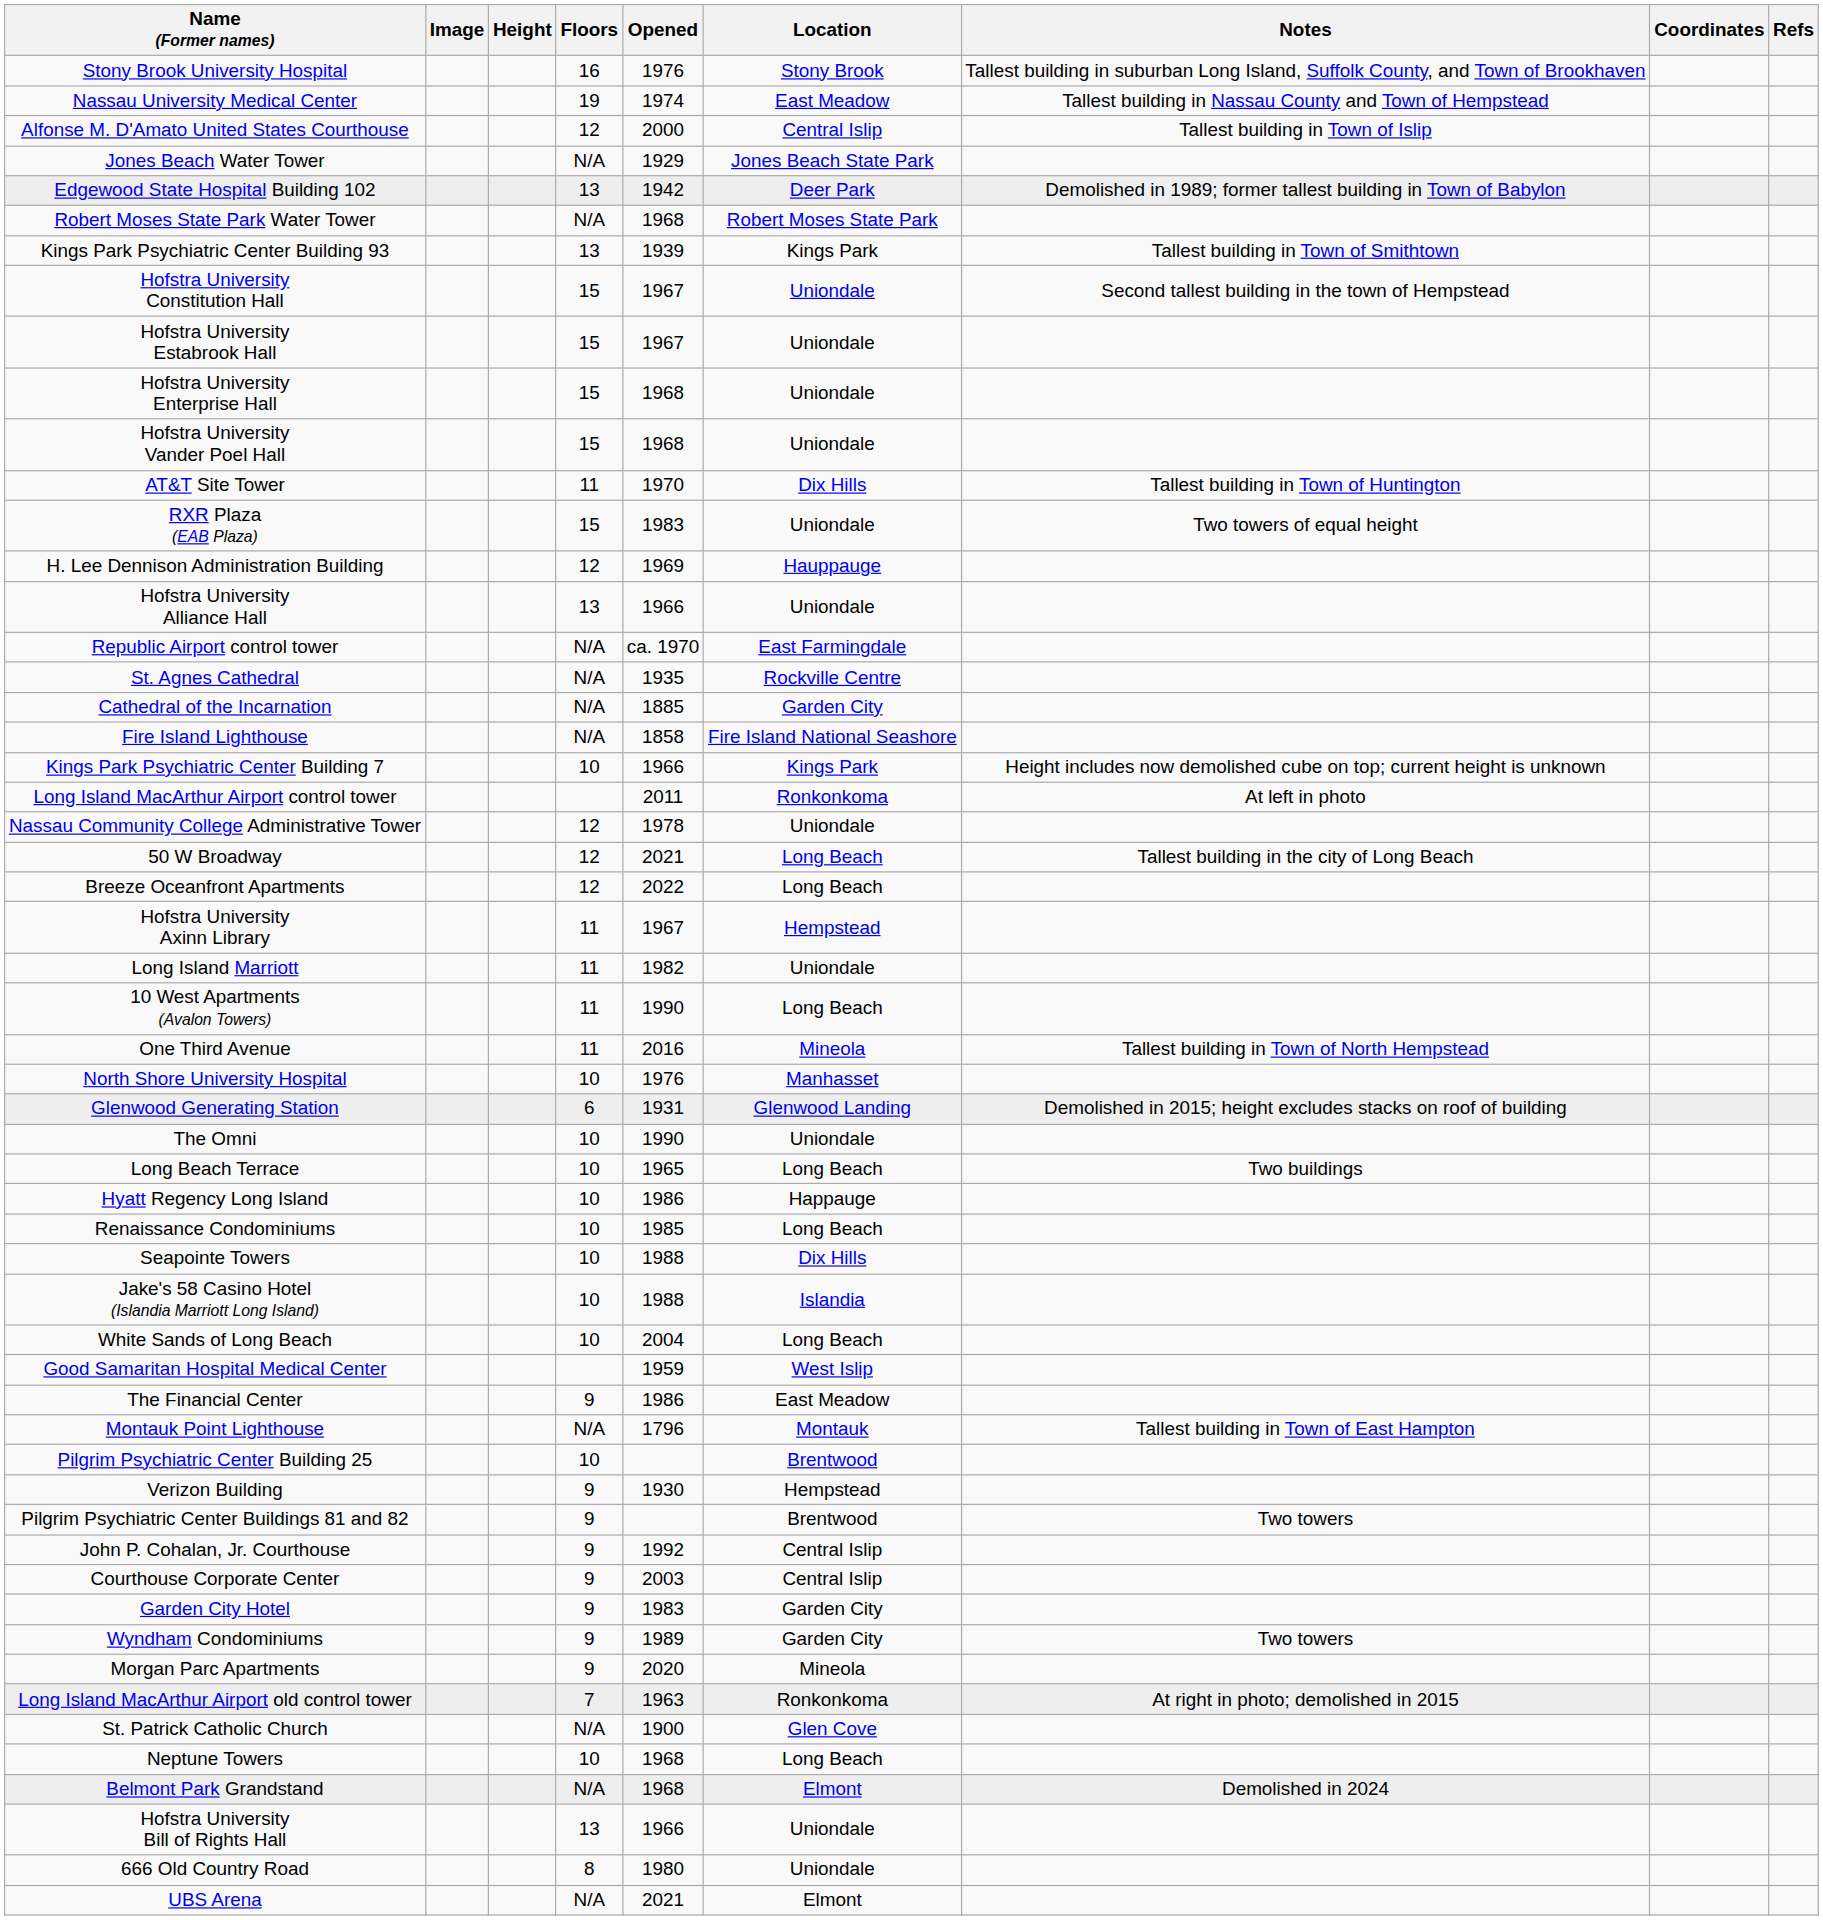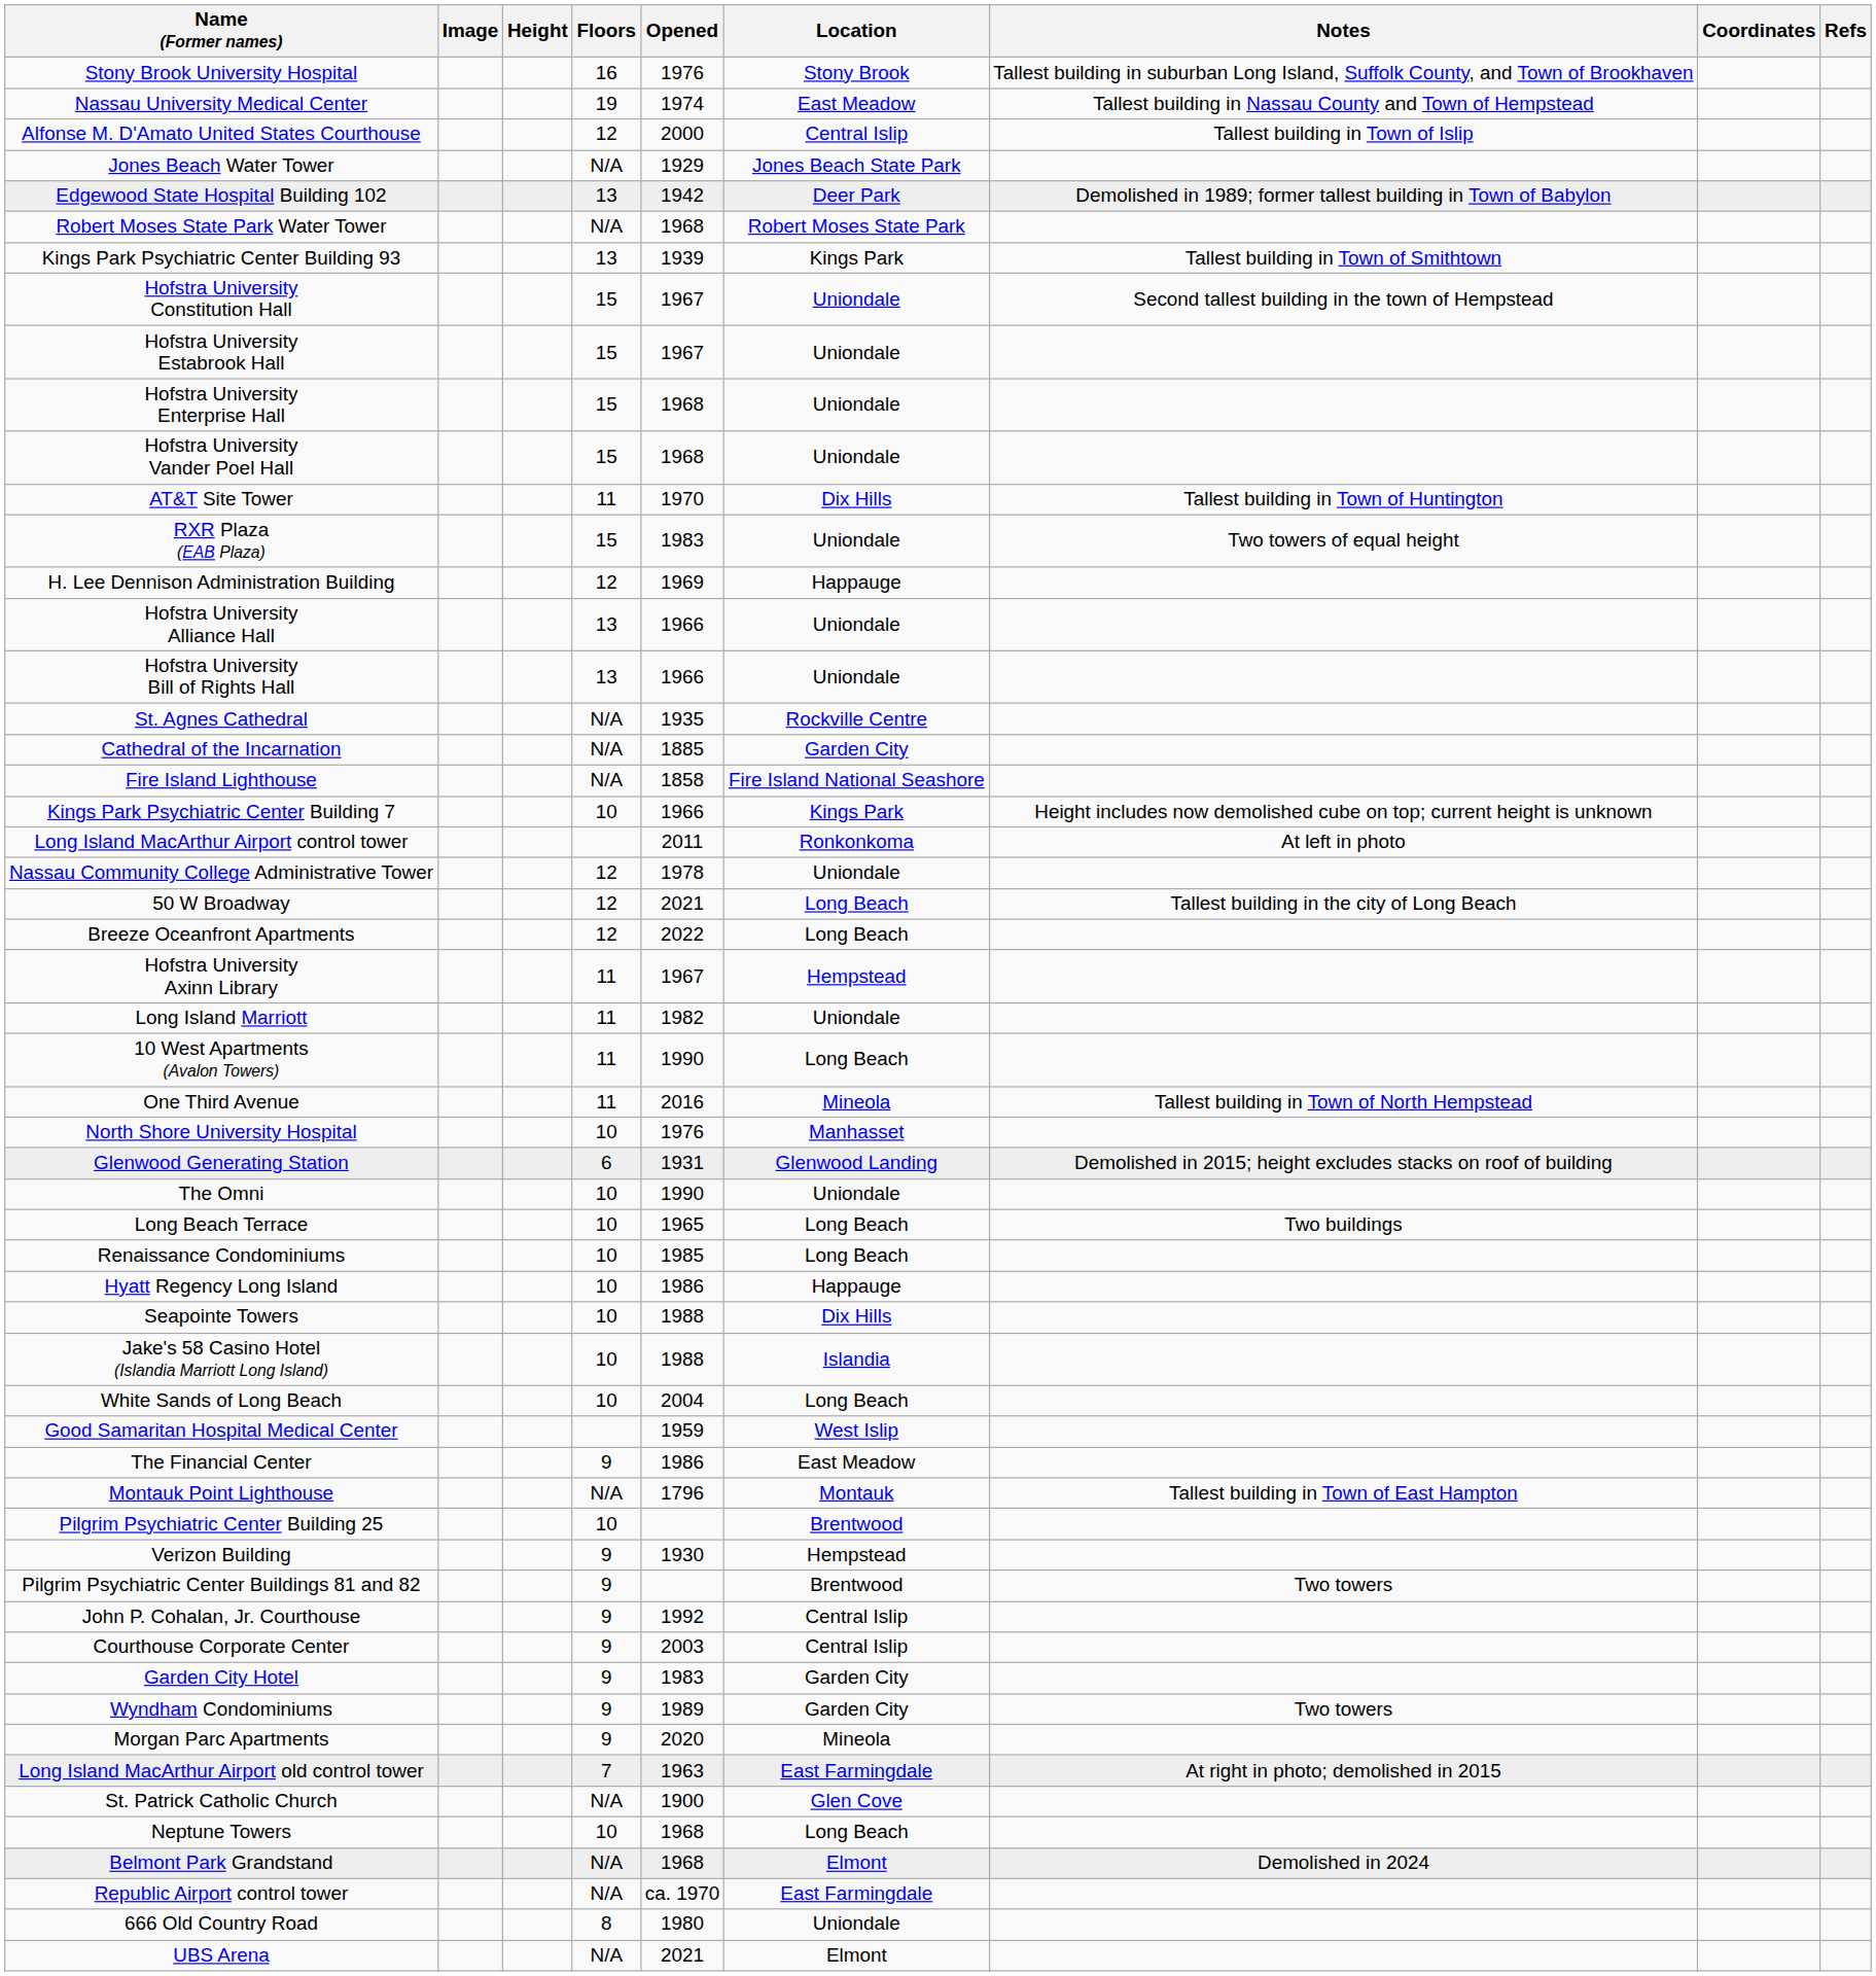H. Lee Dennison Administration Building | Location: Hauppauge -> Happauge
rows swapped: Hofstra University Bill of Rights Hall <-> Republic Airport control tower
rows swapped: Renaissance Condominiums <-> Hyatt Regency Long Island
Long Island MacArthur Airport old control tower | Location: Ronkonkoma -> East Farmingdale
